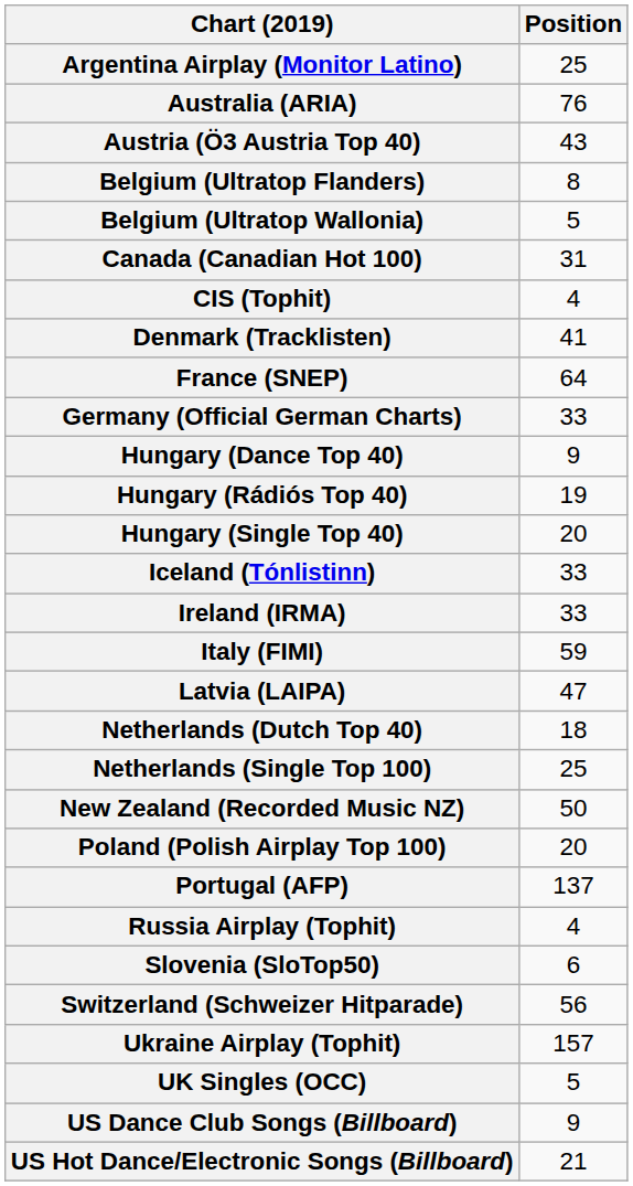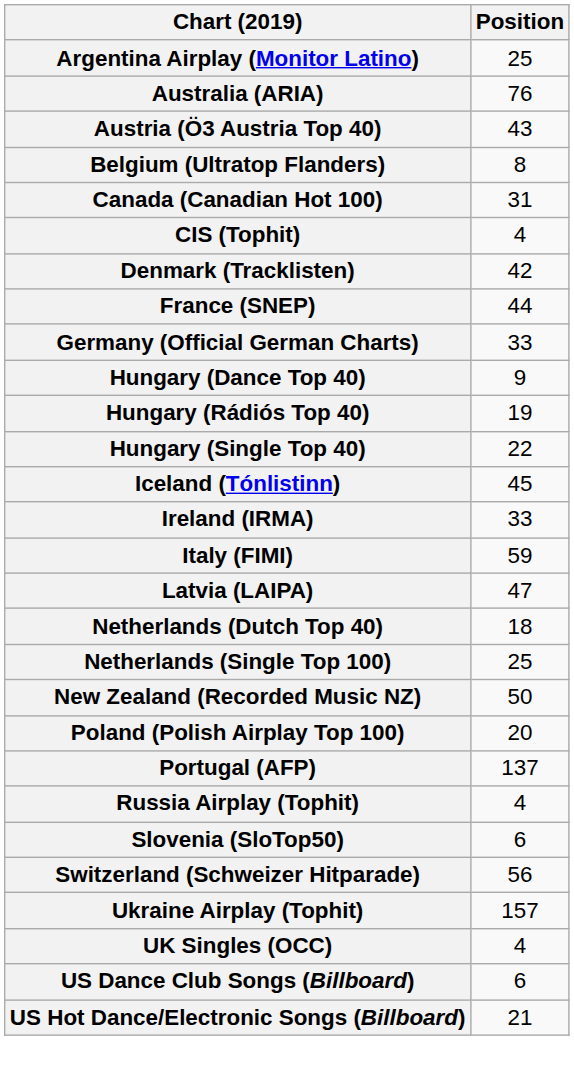- row: Belgium (Ultratop Wallonia) | 5
Denmark (Tracklisten) | Position: 41 -> 42
France (SNEP) | Position: 64 -> 44
Hungary (Single Top 40) | Position: 20 -> 22
Iceland (Tónlistinn) | Position: 33 -> 45
UK Singles (OCC) | Position: 5 -> 4
US Dance Club Songs (Billboard) | Position: 9 -> 6
